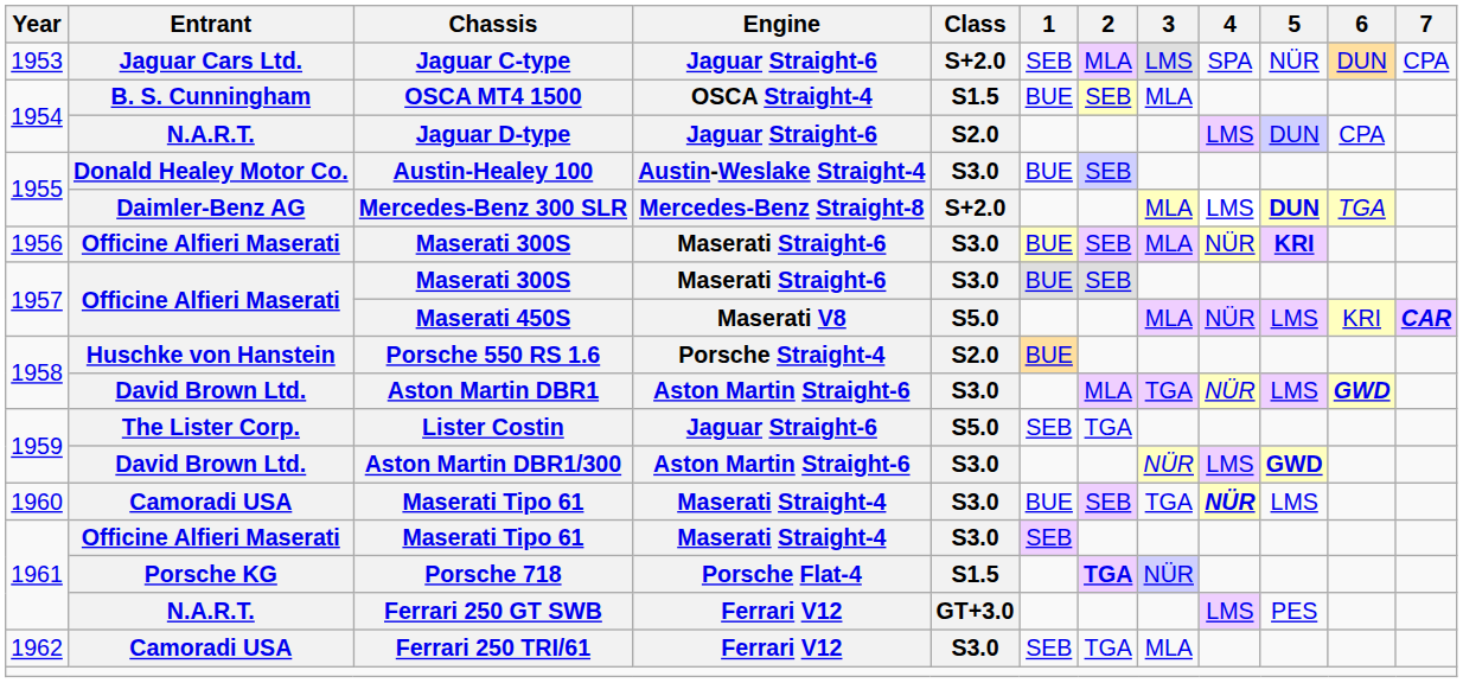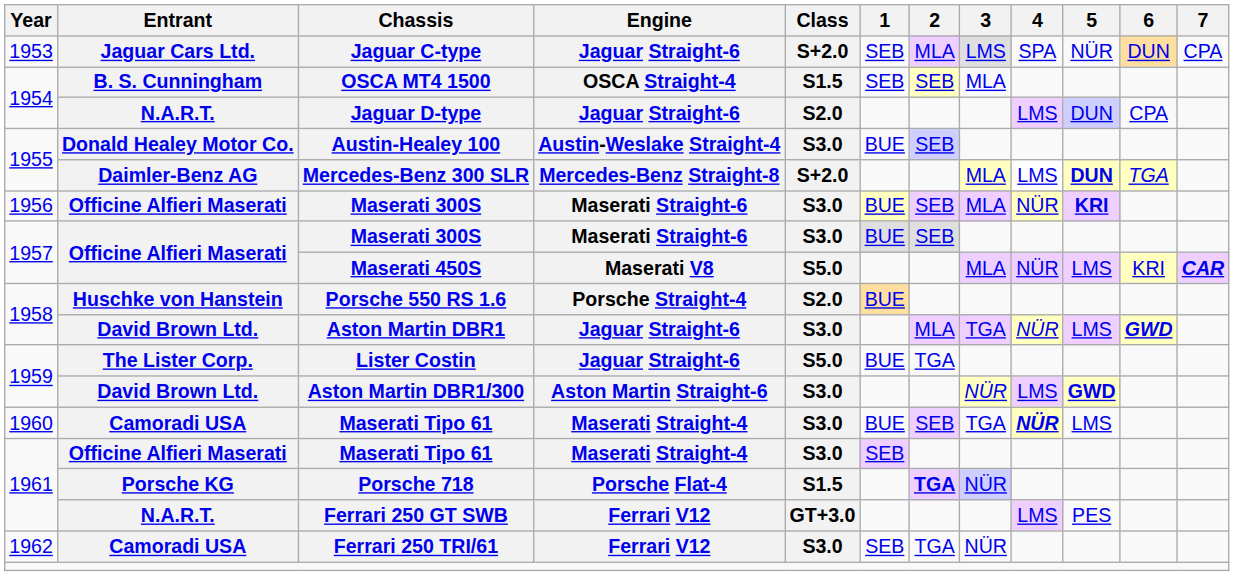OSCA MT4 1500 | 1: BUE -> SEB
Aston Martin DBR1 | Engine: Aston Martin Straight-6 -> Jaguar Straight-6
Lister Costin | 1: SEB -> BUE
Ferrari 250 TRI/61 | 3: MLA -> NÜR
